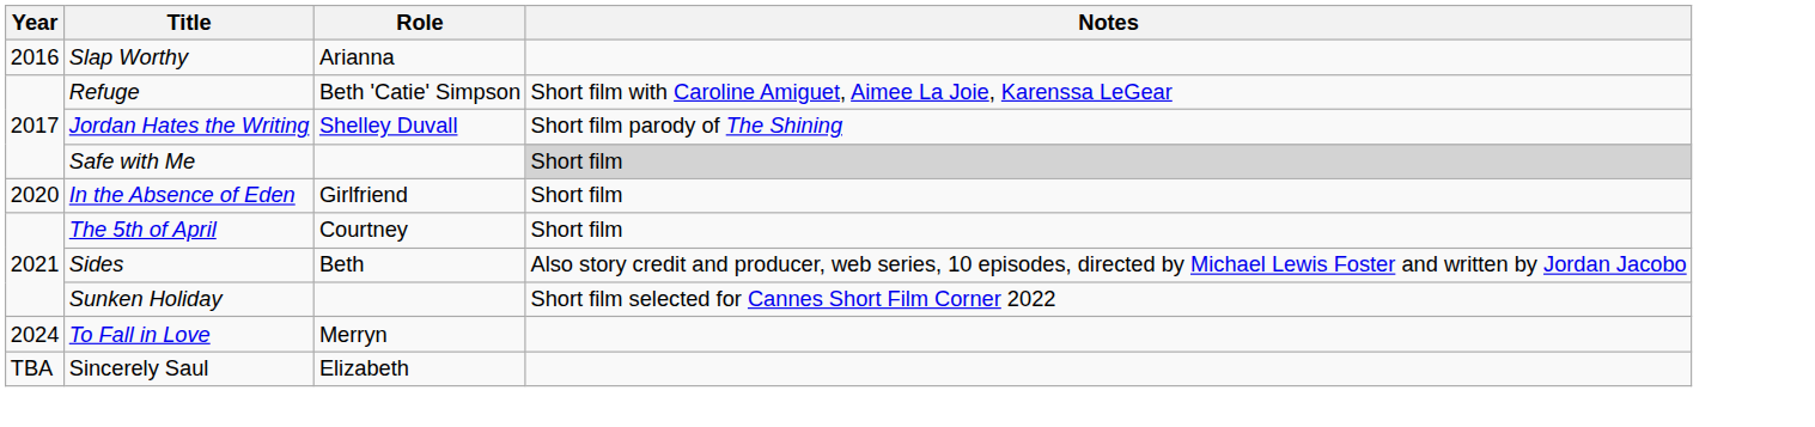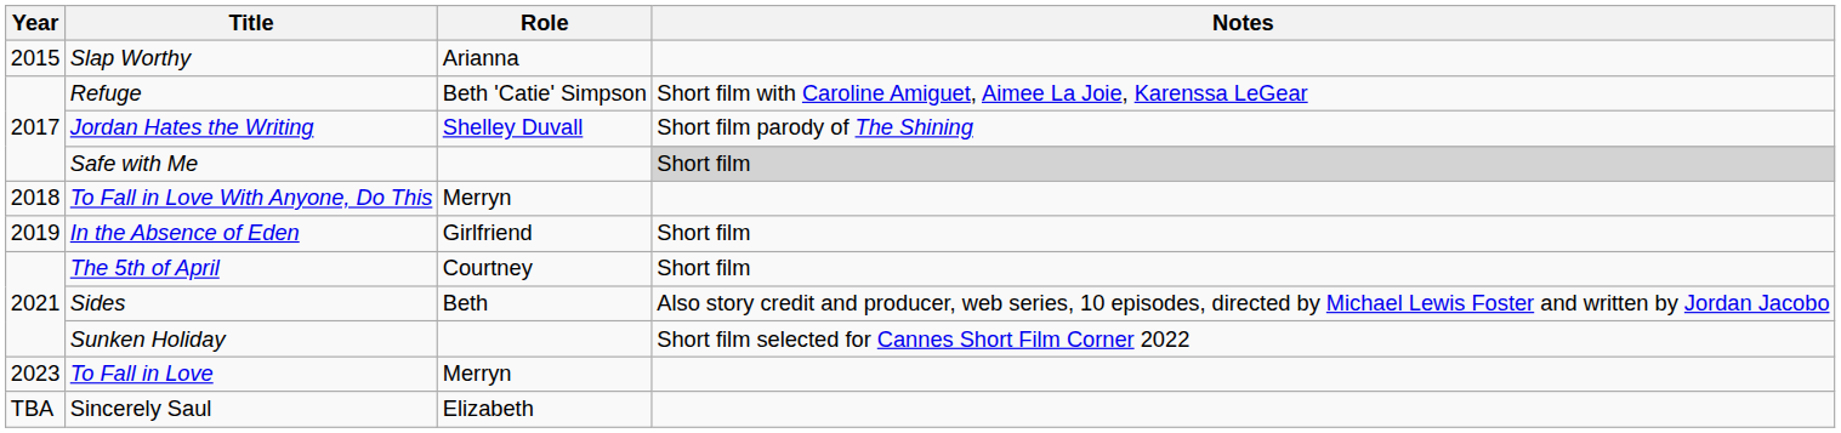Slap Worthy | Year: 2016 -> 2015
+ row: 2018 | To Fall in Love With Anyone, Do This | Merryn
In the Absence of Eden | Year: 2020 -> 2019
To Fall in Love | Year: 2024 -> 2023
